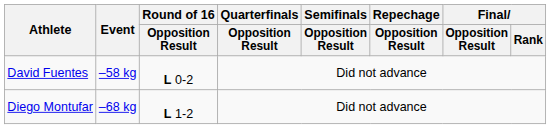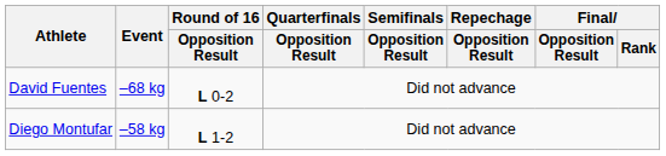David Fuentes | Event: –58 kg -> –68 kg
Diego Montufar | Event: –68 kg -> –58 kg
